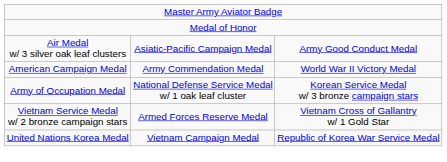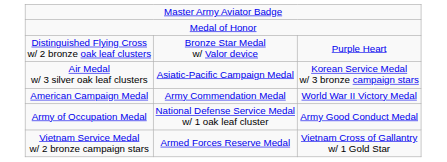+ row: Distinguished Flying Cross w/ 2 bronze oak leaf clusters | Bronze Star Medal w/ Valor device | Purple Heart
Air Medal w/ 3 silver oak leaf clusters | column 3: Army Good Conduct Medal -> Korean Service Medal w/ 3 bronze campaign stars
Army of Occupation Medal | column 3: Korean Service Medal w/ 3 bronze campaign stars -> Army Good Conduct Medal
- row: United Nations Korea Medal | Vietnam Campaign Medal | Republic of Korea War Service Medal
